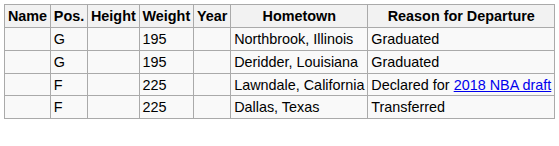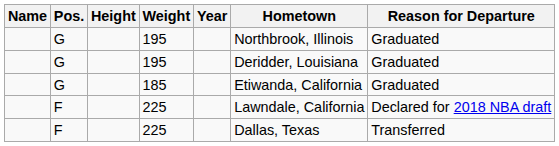+ row: G | 185 | Etiwanda, California | Graduated
